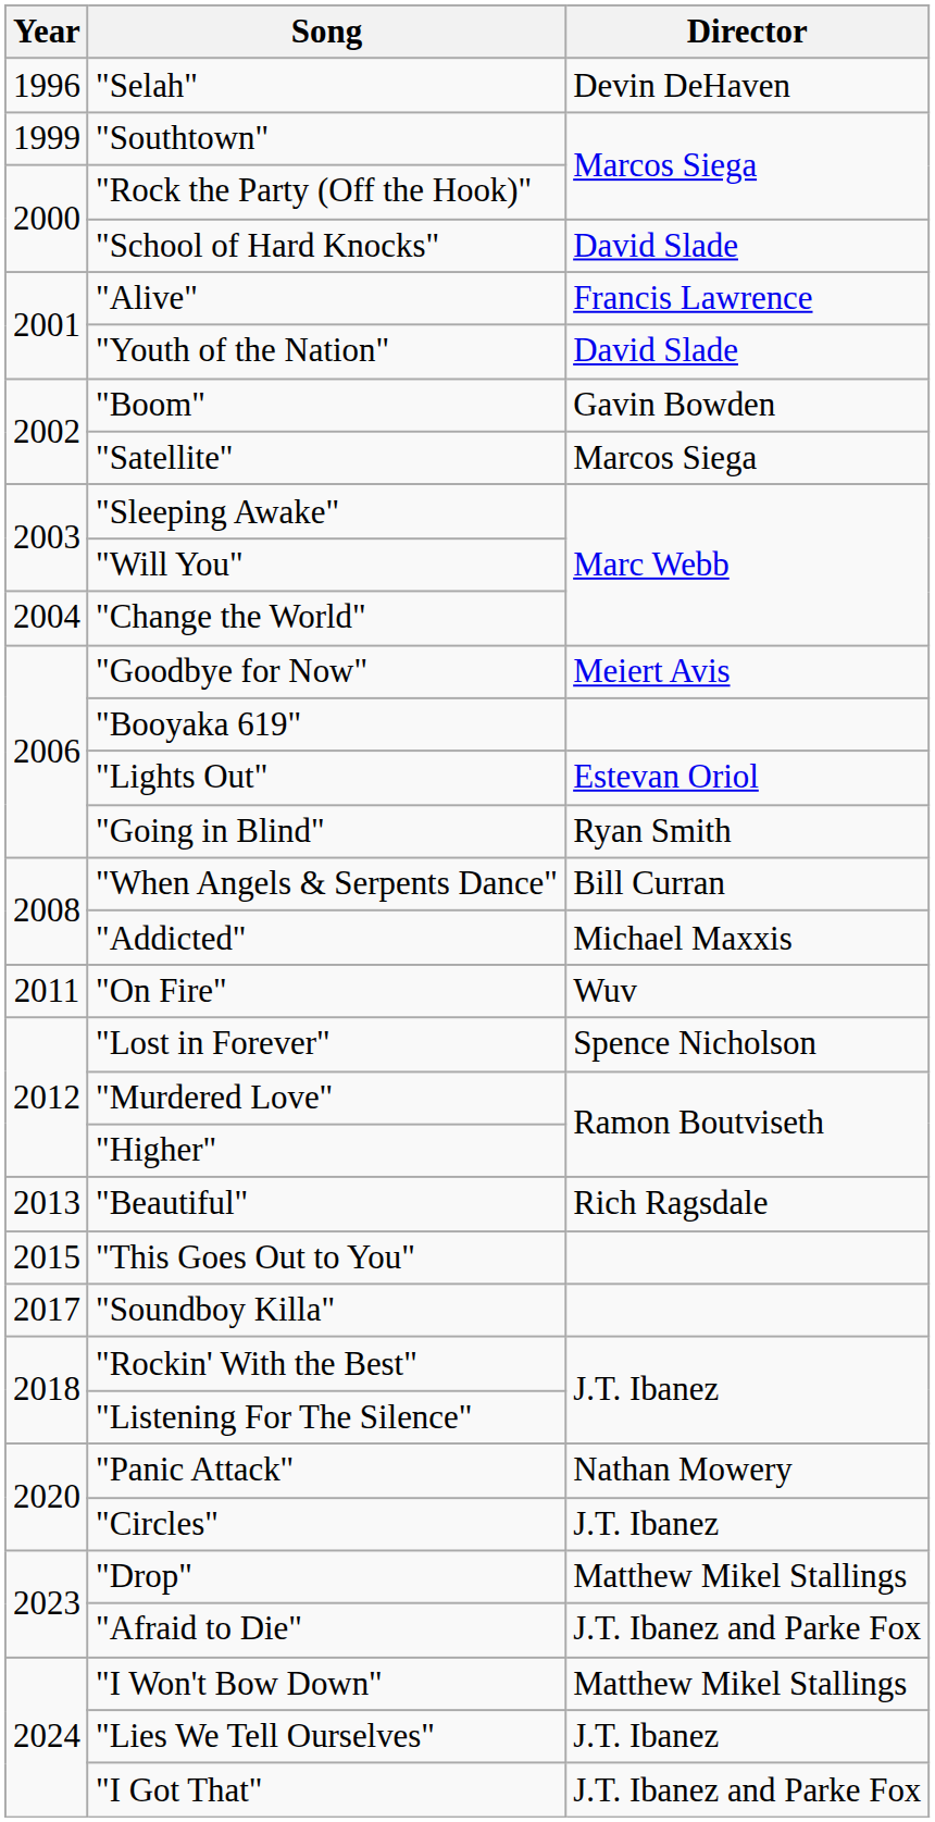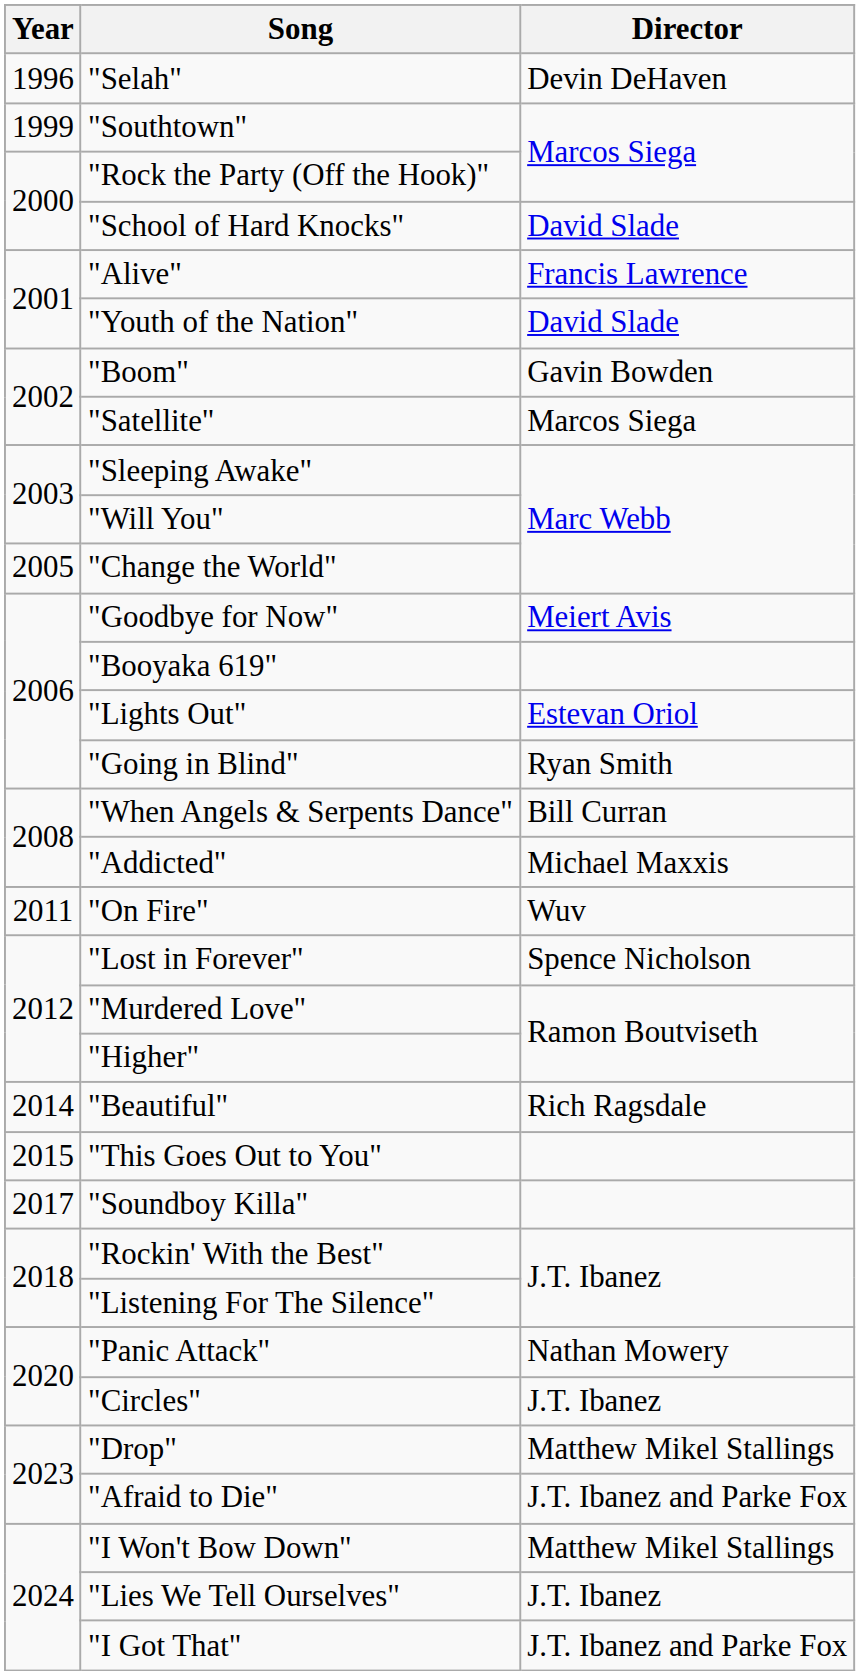"Change the World" | Year: 2004 -> 2005
"Beautiful" | Year: 2013 -> 2014
